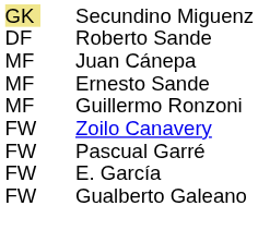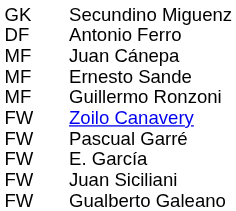Secundino Miguenz | column 1: khaki background -> no background
+ row: DF | Antonio Ferro
- row: DF | Roberto Sande
+ row: FW | Juan Siciliani
